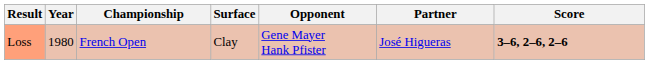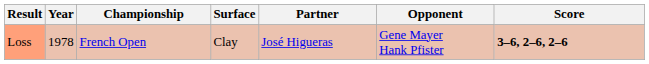columns swapped: Partner <-> Opponent
Loss | Year: 1980 -> 1978
